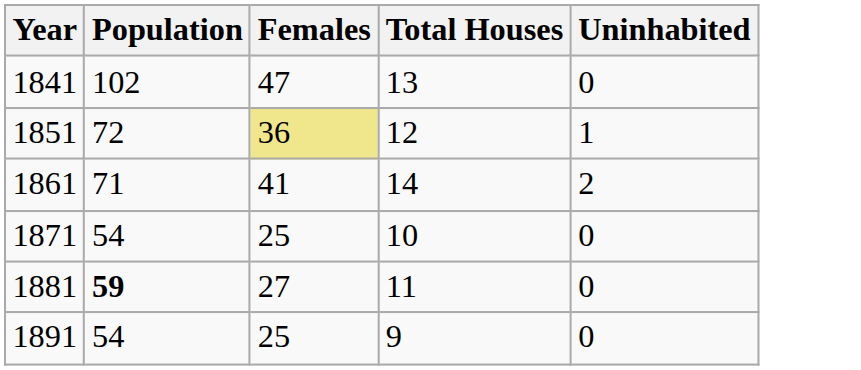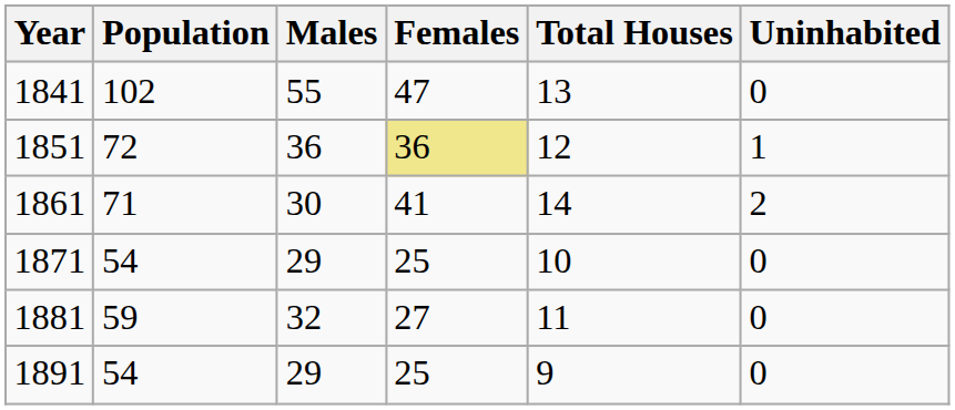+ column: Males | 55 | 36 | 30 | 29 | 32 | 29
1881 | Population: bold -> normal
